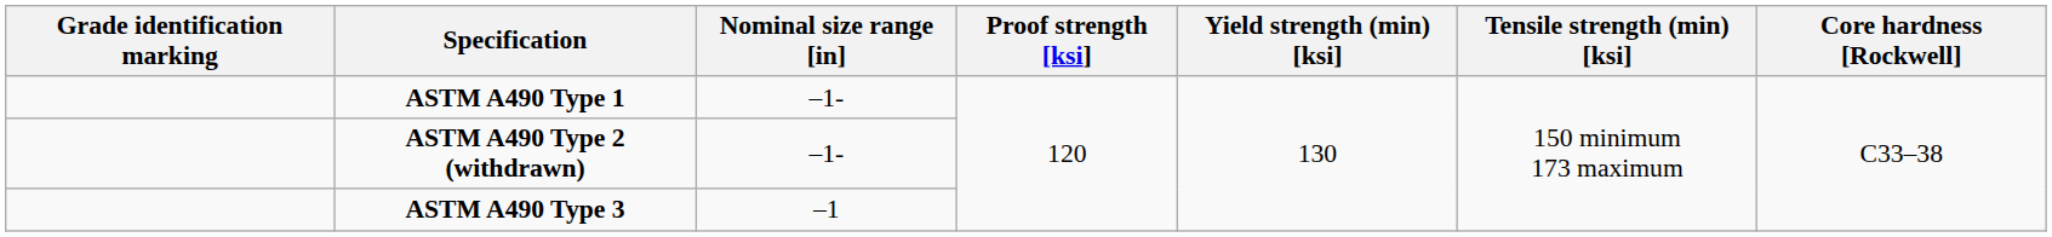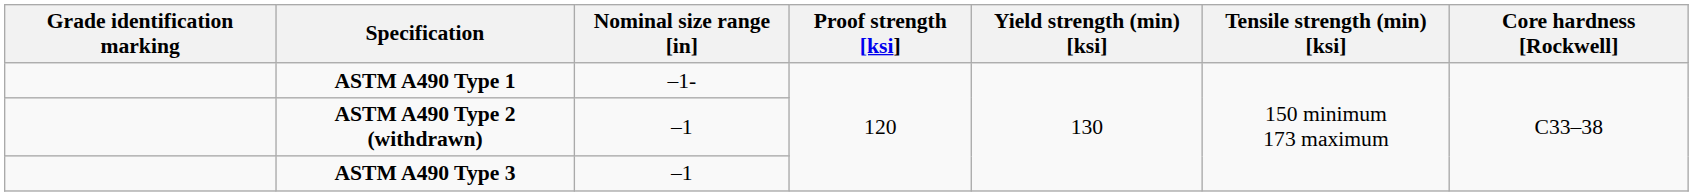ASTM A490 Type 2 (withdrawn) | Nominal size range [in]: –1- -> –1
